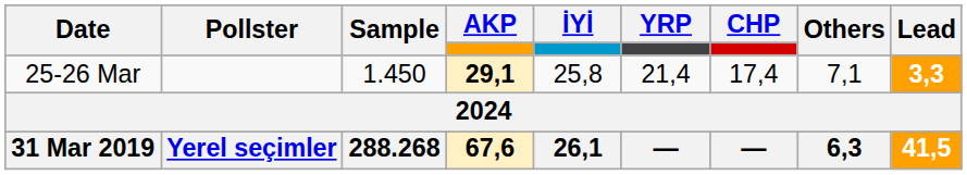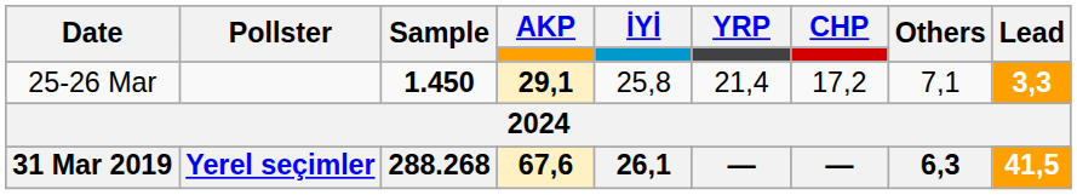25-26 Mar | Sample: normal -> bold
25-26 Mar | CHP: 17,4 -> 17,2
